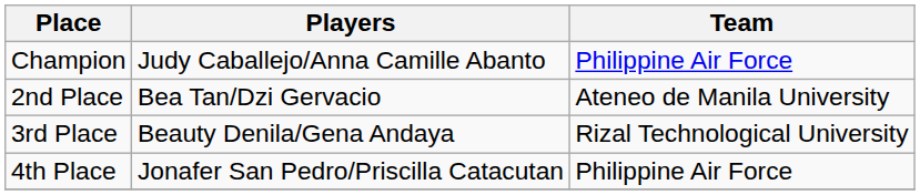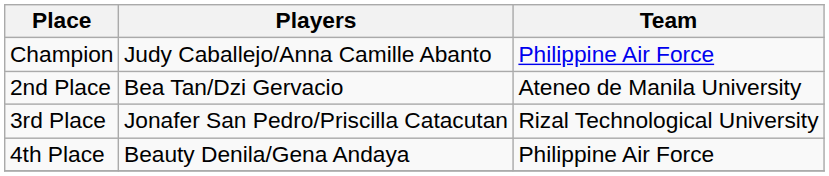3rd Place | Players: Beauty Denila/Gena Andaya -> Jonafer San Pedro/Priscilla Catacutan
4th Place | Players: Jonafer San Pedro/Priscilla Catacutan -> Beauty Denila/Gena Andaya
